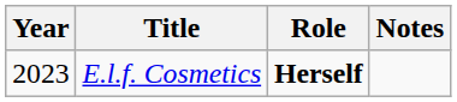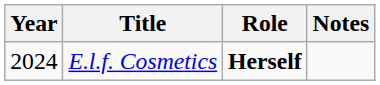E.l.f. Cosmetics | Year: 2023 -> 2024
